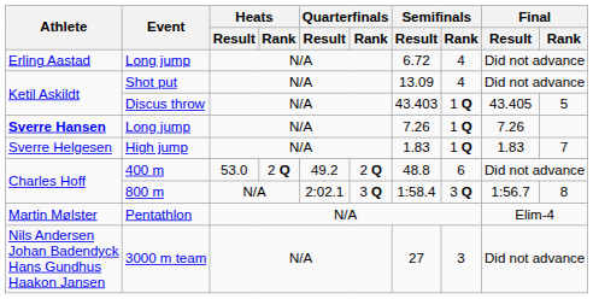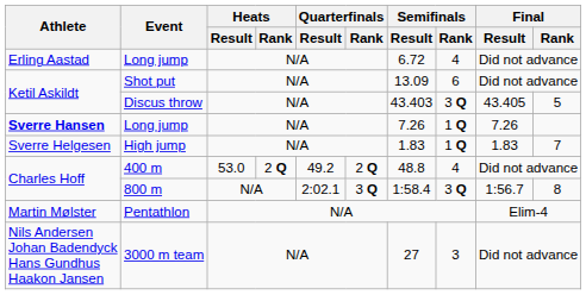Shot put | Semifinals / Rank: 4 -> 6
Discus throw | Semifinals / Rank: 1 Q -> 3 Q
400 m | Semifinals / Rank: 6 -> 4
